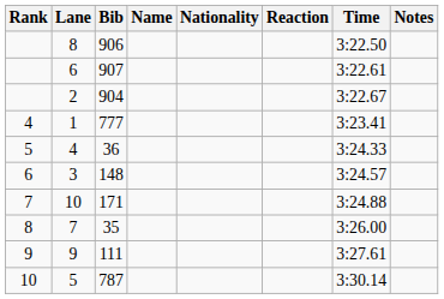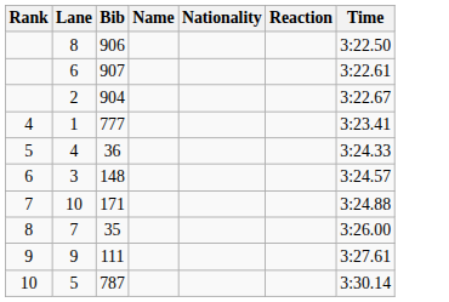- column: Notes
